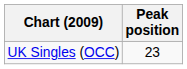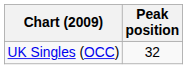UK Singles (OCC) | Peak position: 23 -> 32
